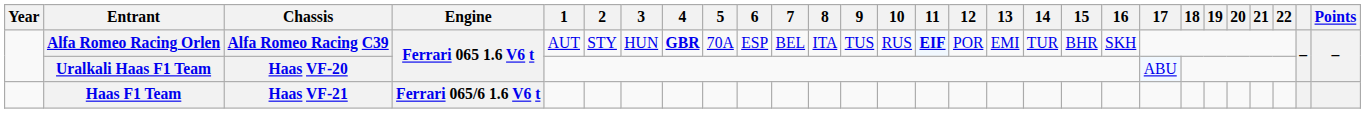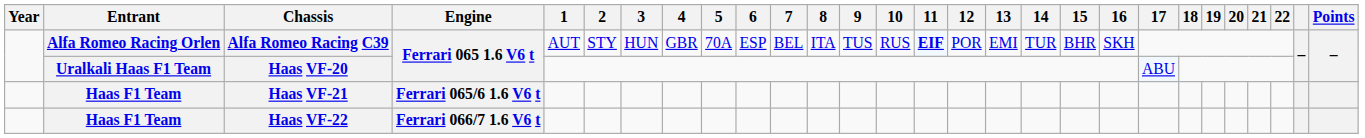Alfa Romeo Racing C39 | 4: bold -> normal
+ row: Haas F1 Team | Haas VF-22 | Ferrari 066/7 1.6 V6 t
